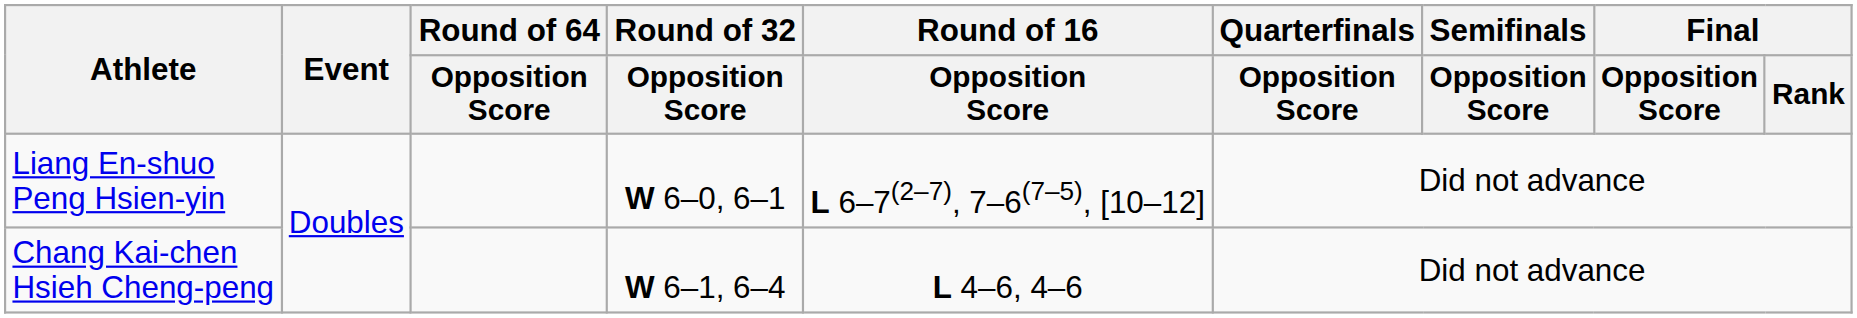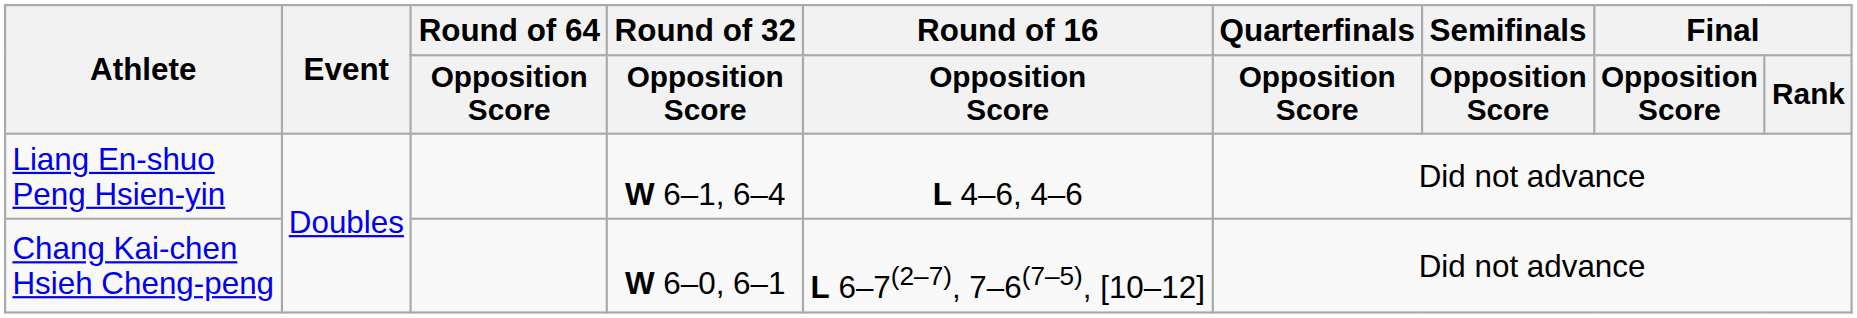Liang En-shuo Peng Hsien-yin | Round of 32 / Opposition Score: W 6–0, 6–1 -> W 6–1, 6–4
Liang En-shuo Peng Hsien-yin | Round of 16 / Opposition Score: L 6–7(2–7), 7–6(7–5), [10–12] -> L 4–6, 4–6
Chang Kai-chen Hsieh Cheng-peng | Round of 32 / Opposition Score: W 6–1, 6–4 -> W 6–0, 6–1
Chang Kai-chen Hsieh Cheng-peng | Round of 16 / Opposition Score: L 4–6, 4–6 -> L 6–7(2–7), 7–6(7–5), [10–12]
